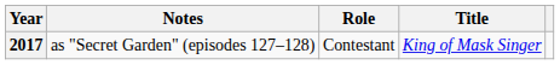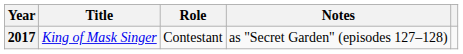columns swapped: Title <-> Notes
